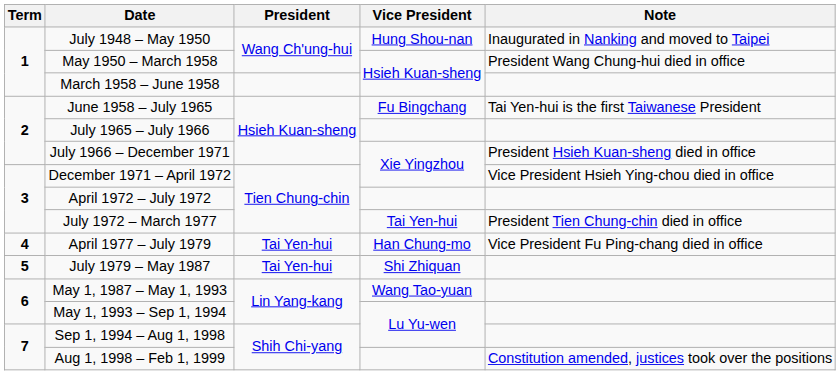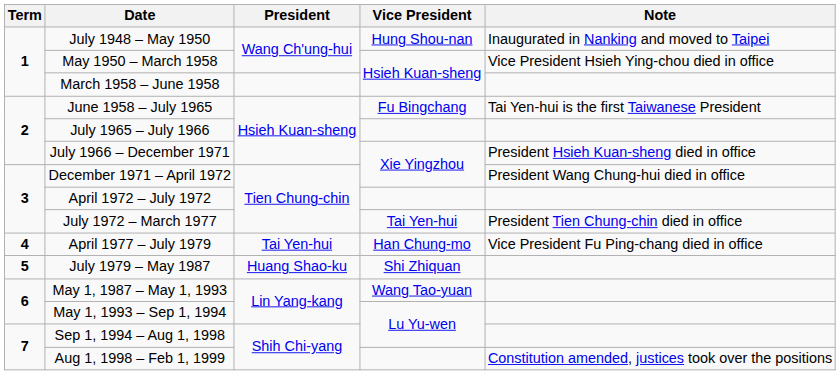May 1950 – March 1958 | Note: President Wang Chung-hui died in office -> Vice President Hsieh Ying-chou died in office
December 1971 – April 1972 | Note: Vice President Hsieh Ying-chou died in office -> President Wang Chung-hui died in office
July 1979 – May 1987 | President: Tai Yen-hui -> Huang Shao-ku
